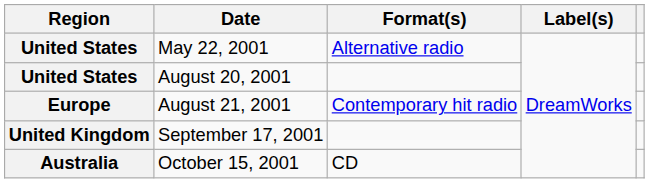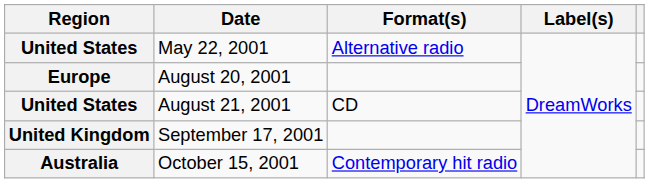August 20, 2001 | Region: United States -> Europe
August 21, 2001 | Region: Europe -> United States
August 21, 2001 | Format(s): Contemporary hit radio -> CD
October 15, 2001 | Format(s): CD -> Contemporary hit radio
